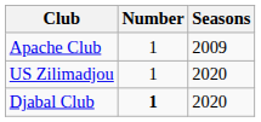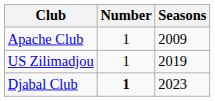US Zilimadjou | Seasons: 2020 -> 2019
Djabal Club | Seasons: 2020 -> 2023
